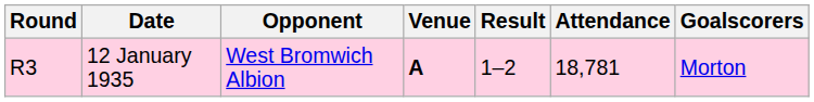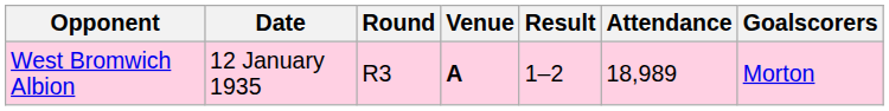columns swapped: Round <-> Opponent
12 January 1935 | Attendance: 18,781 -> 18,989
